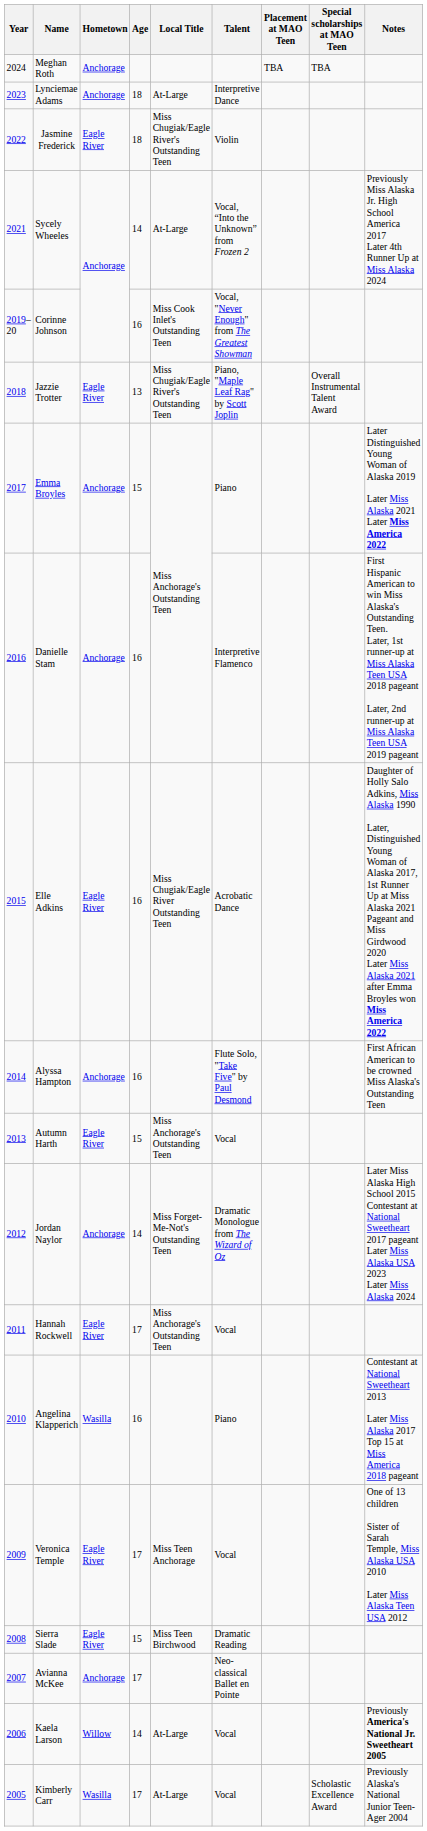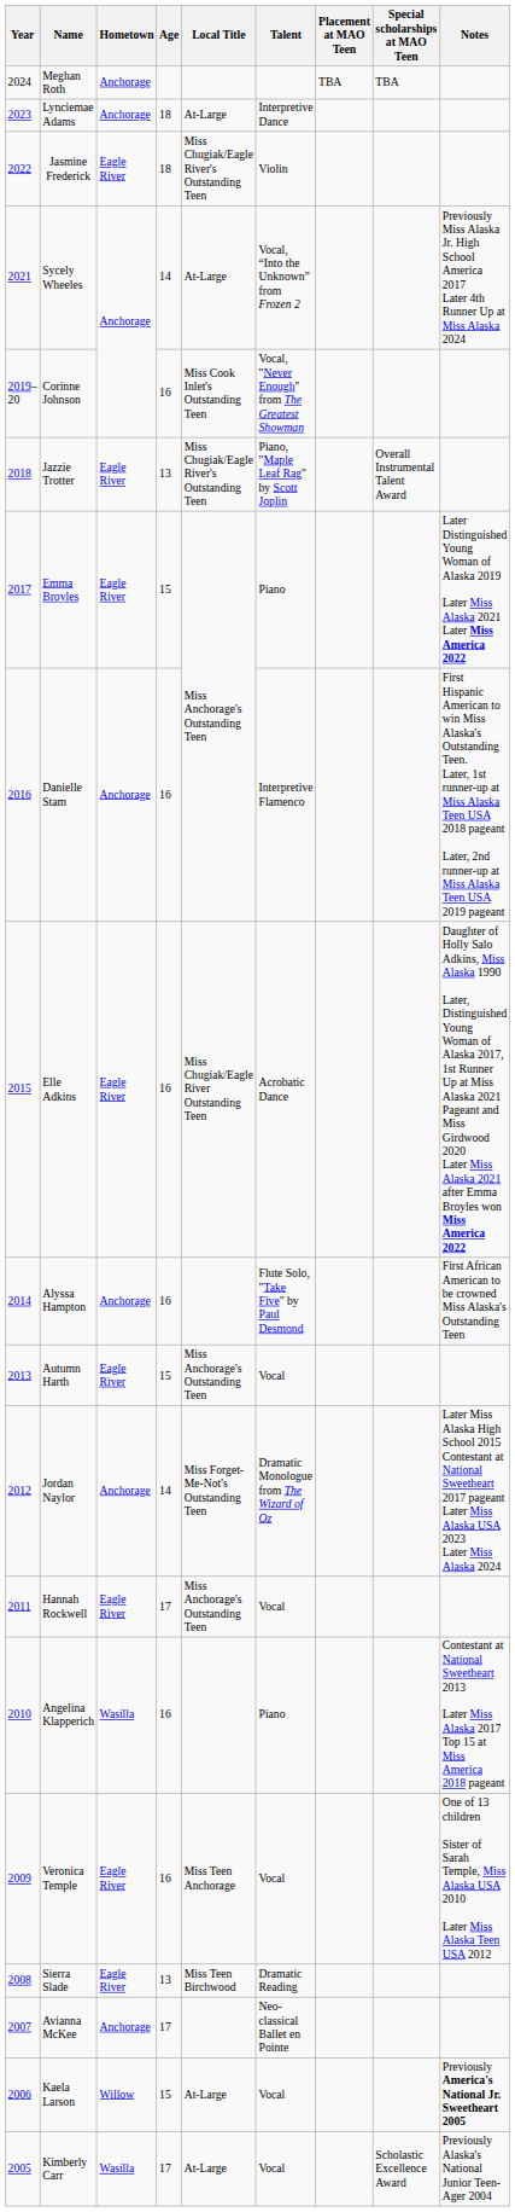Emma Broyles | Hometown: Anchorage -> Eagle River
Veronica Temple | Age: 17 -> 16
Sierra Slade | Age: 15 -> 13
Kaela Larson | Age: 14 -> 15
